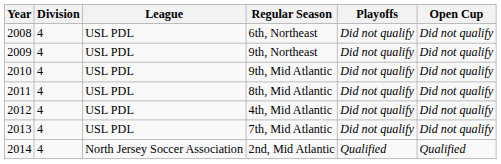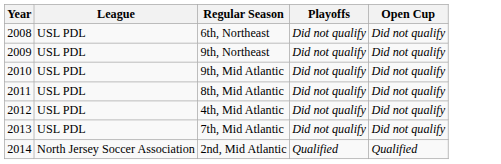- column: Division | 4 | 4 | 4 | 4 | 4 | 4 | 4
